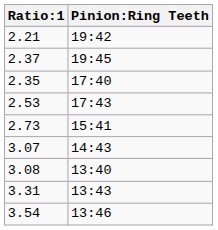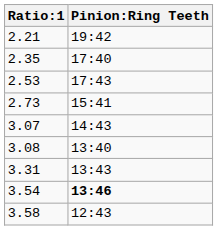- row: 2.37 | 19:45
3.54 | Pinion:Ring Teeth: normal -> bold
+ row: 3.58 | 12:43
